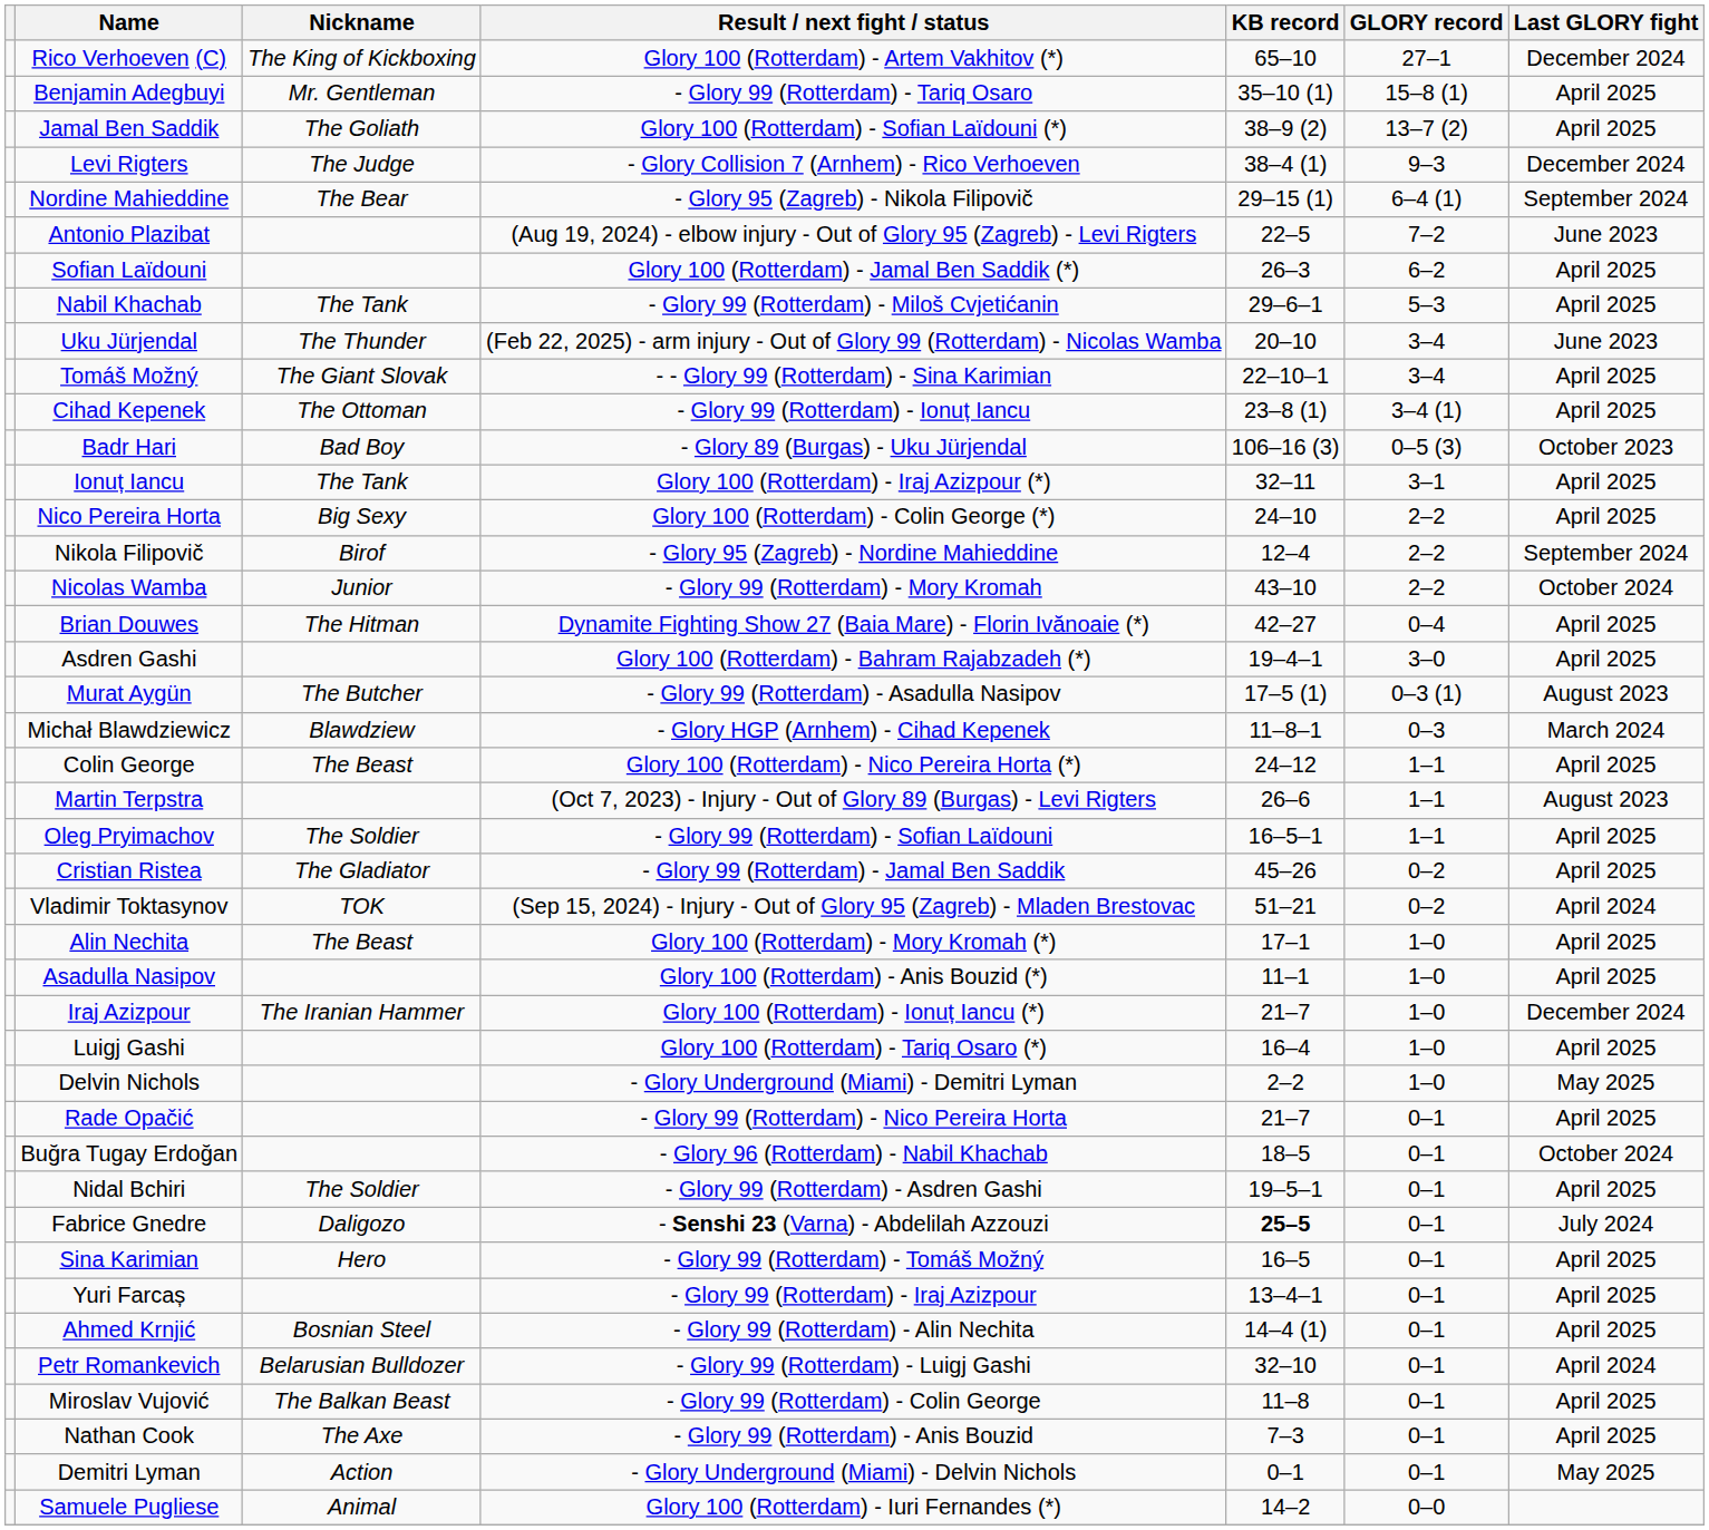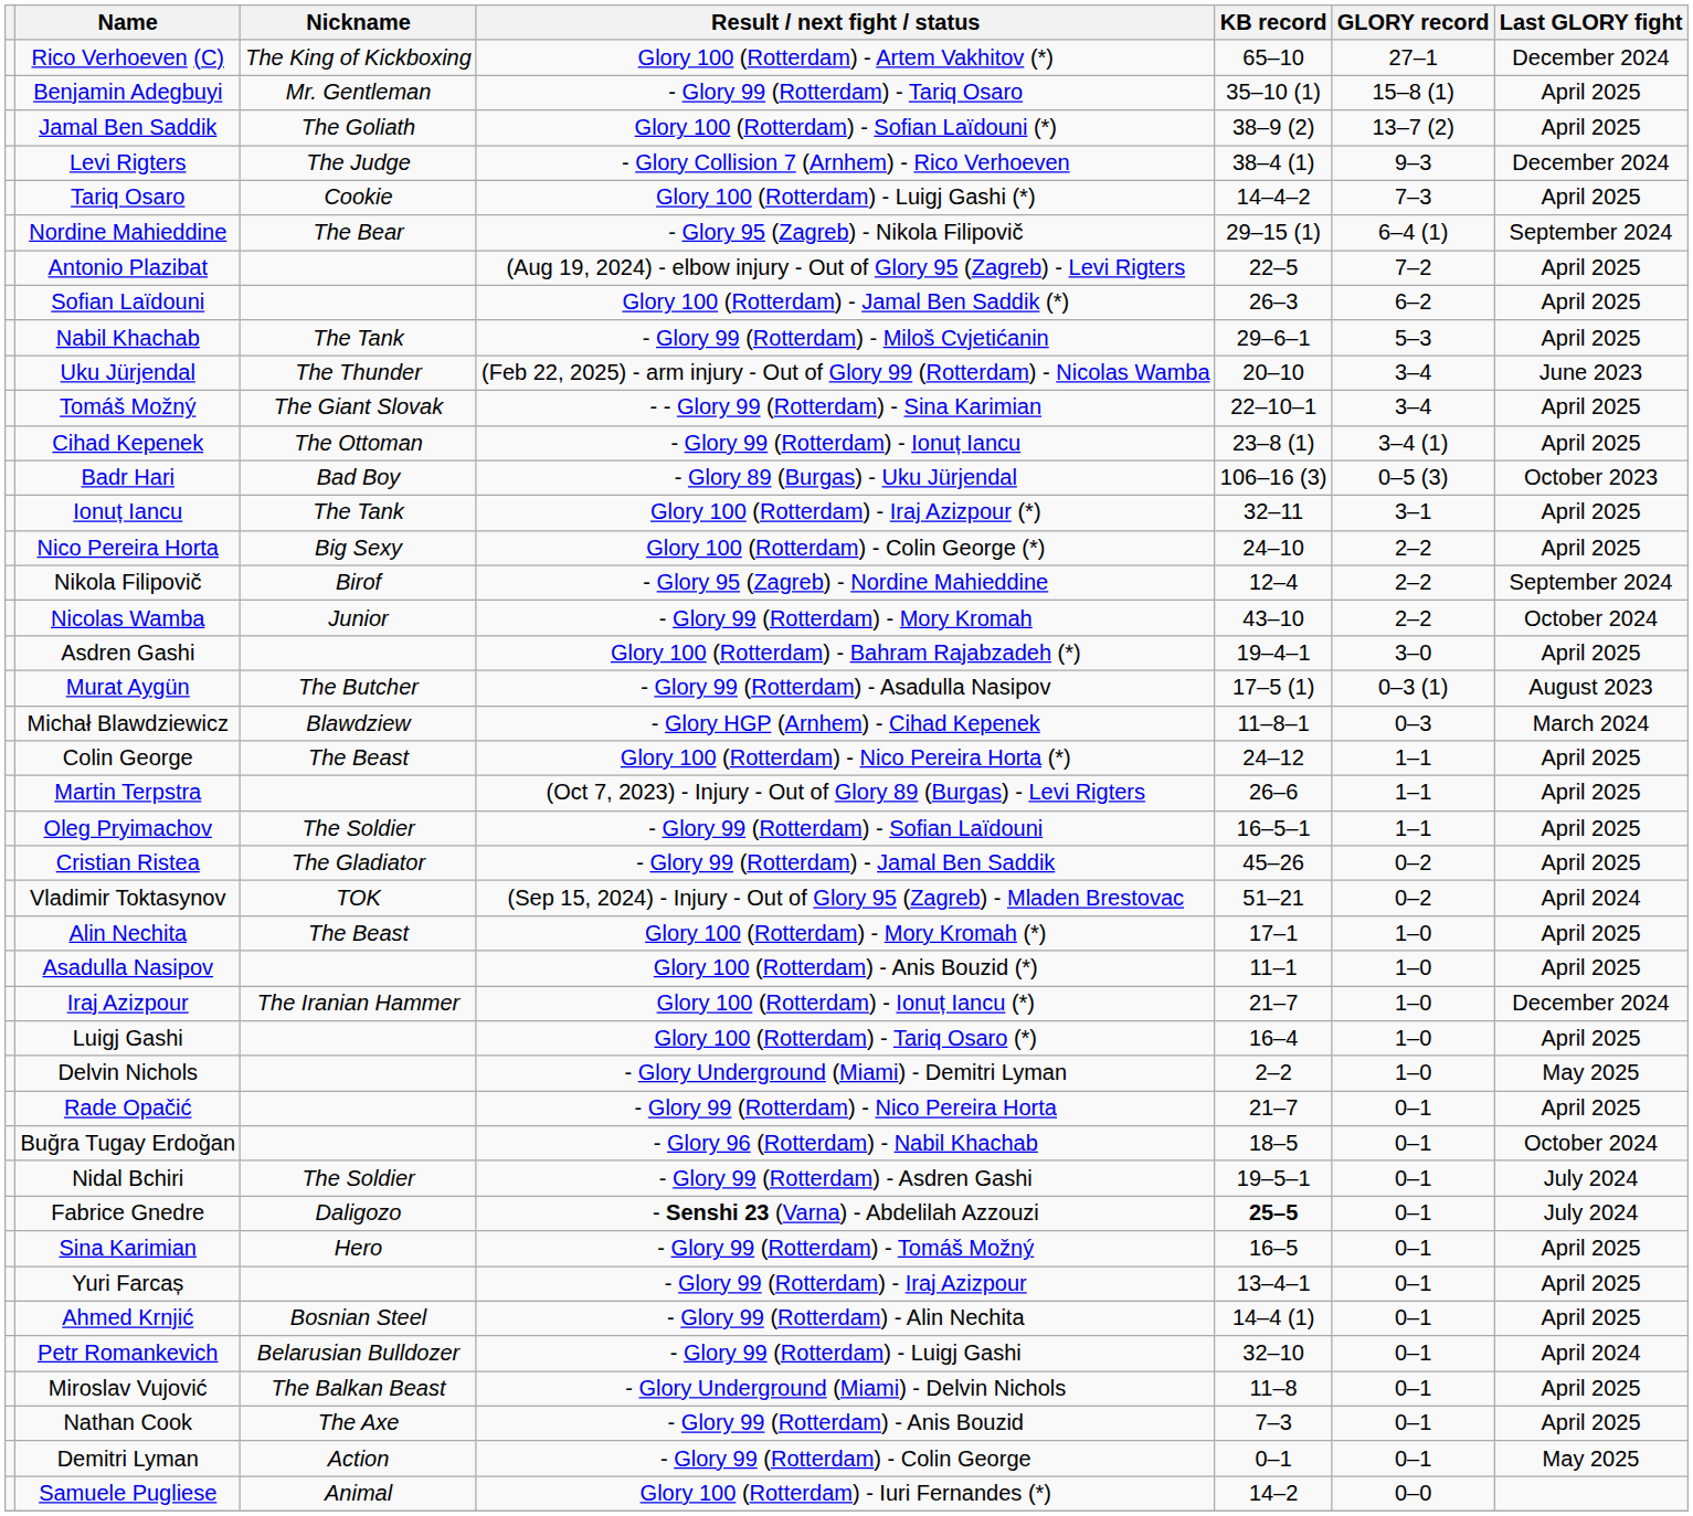+ row: Tariq Osaro | Cookie | Glory 100 (Rotterdam) - Luigj Gashi (*) | 14–4–2 | 7–3 | April 2025
Antonio Plazibat | Last GLORY fight: June 2023 -> April 2025
- row: Brian Douwes | The Hitman | Dynamite Fighting Show 27 (Baia Mare) - Florin Ivănoaie (*) | 42–27 | 0–4 | April 2025
Martin Terpstra | Last GLORY fight: August 2023 -> April 2025
Nidal Bchiri | Last GLORY fight: April 2025 -> July 2024
Miroslav Vujović | Result / next fight / status: - Glory 99 (Rotterdam) - Colin George -> - Glory Underground (Miami) - Delvin Nichols
Demitri Lyman | Result / next fight / status: - Glory Underground (Miami) - Delvin Nichols -> - Glory 99 (Rotterdam) - Colin George
